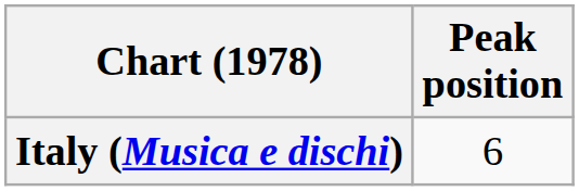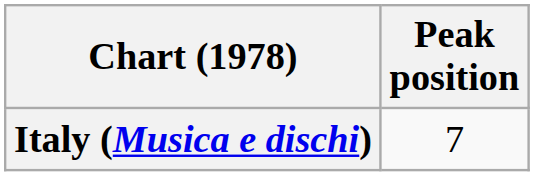Italy (Musica e dischi) | Peak position: 6 -> 7
